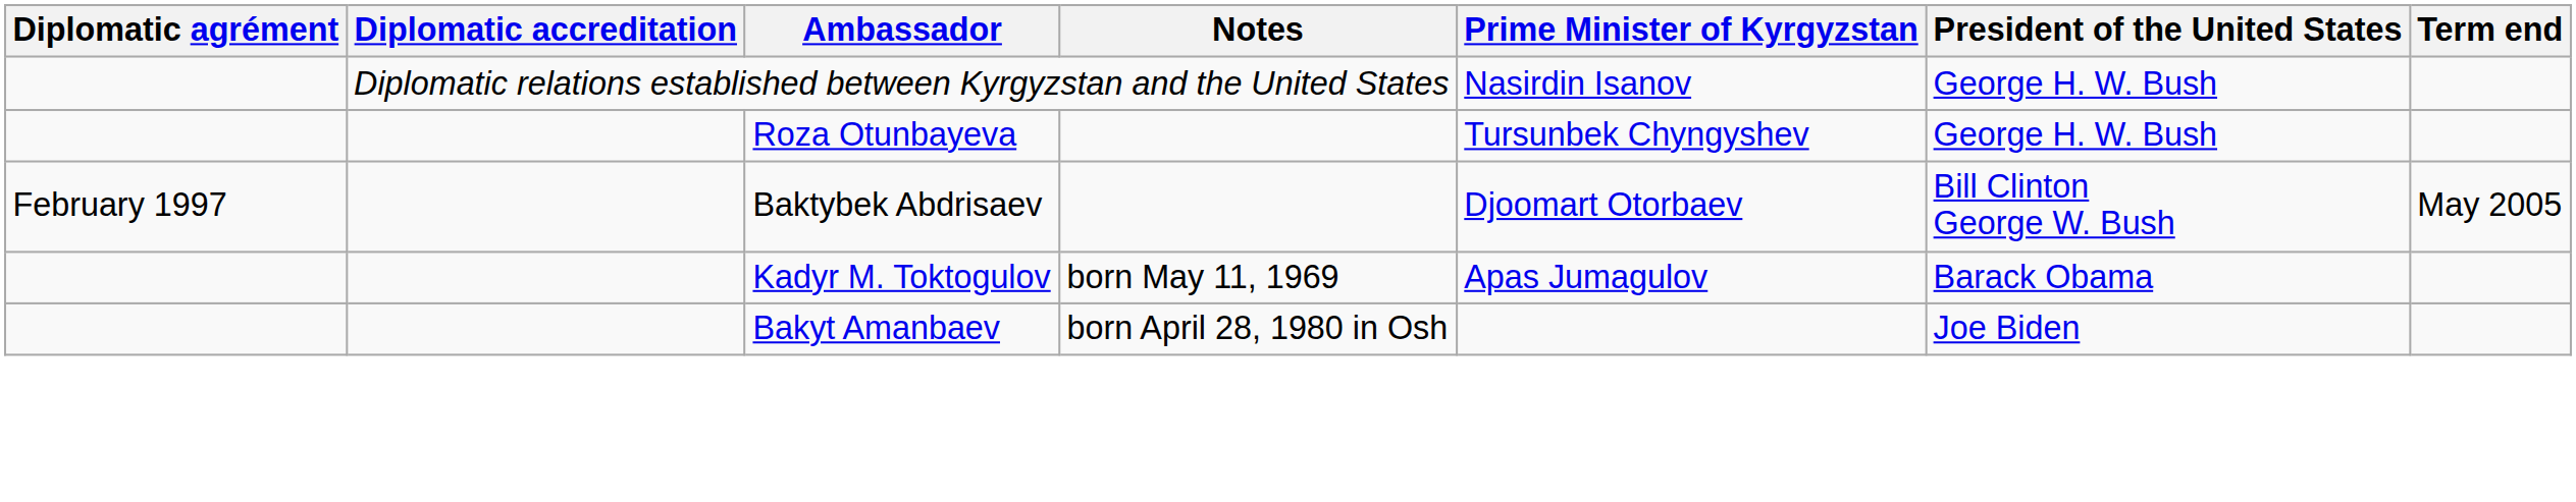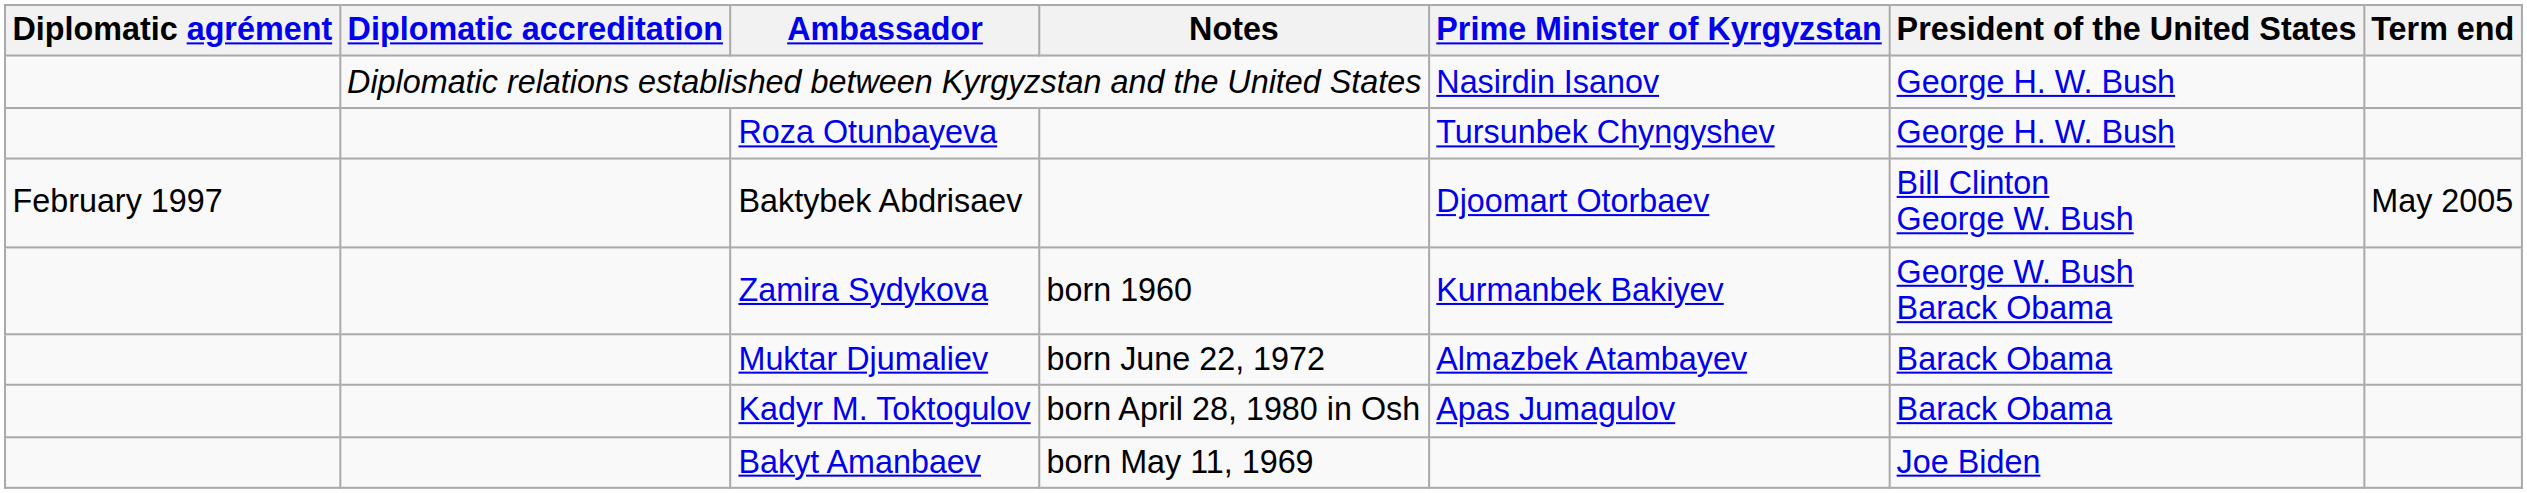+ row: Zamira Sydykova | born 1960 | Kurmanbek Bakiyev | George W. Bush Barack Obama
+ row: Muktar Djumaliev | born June 22, 1972 | Almazbek Atambayev | Barack Obama
Kadyr M. Toktogulov | Notes: born May 11, 1969 -> born April 28, 1980 in Osh
Bakyt Amanbaev | Notes: born April 28, 1980 in Osh -> born May 11, 1969
